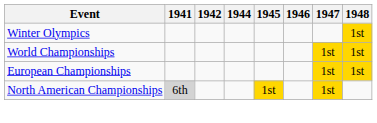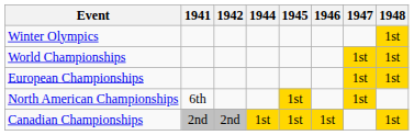North American Championships | 1941: lightgrey background -> no background
+ row: Canadian Championships | 2nd | 2nd | 1st | 1st | 1st | 1st
